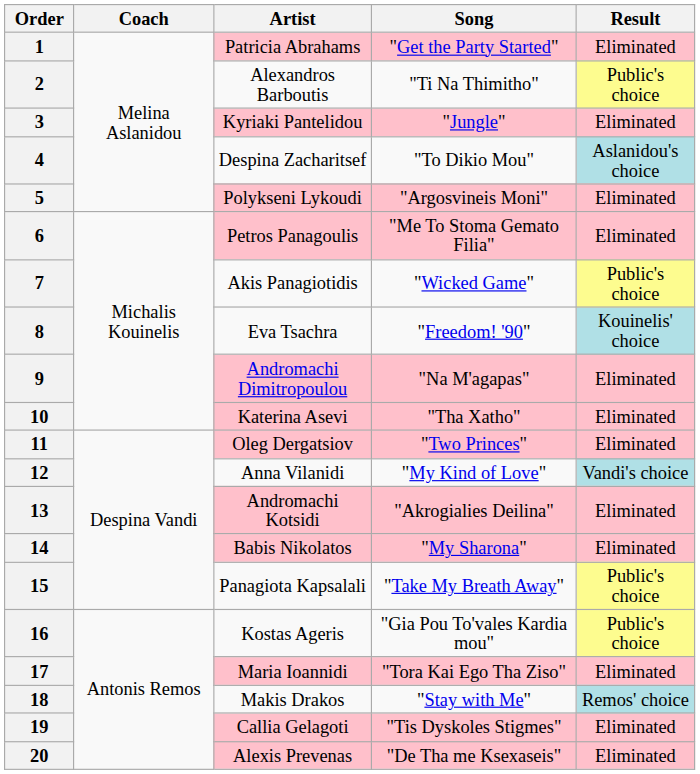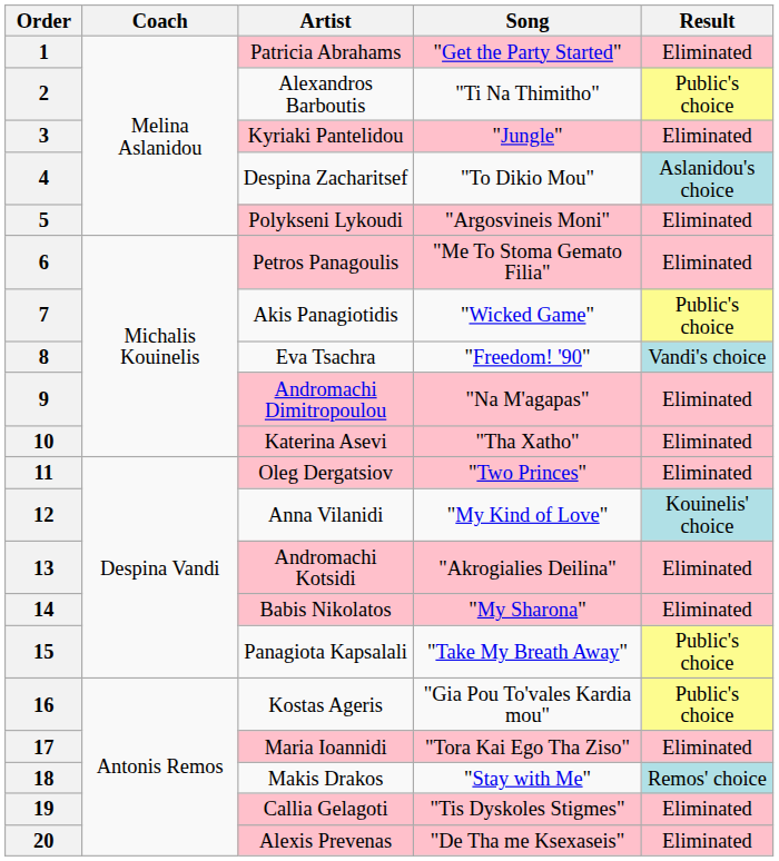8 | Result: Kouinelis' choice -> Vandi's choice
12 | Result: Vandi's choice -> Kouinelis' choice
